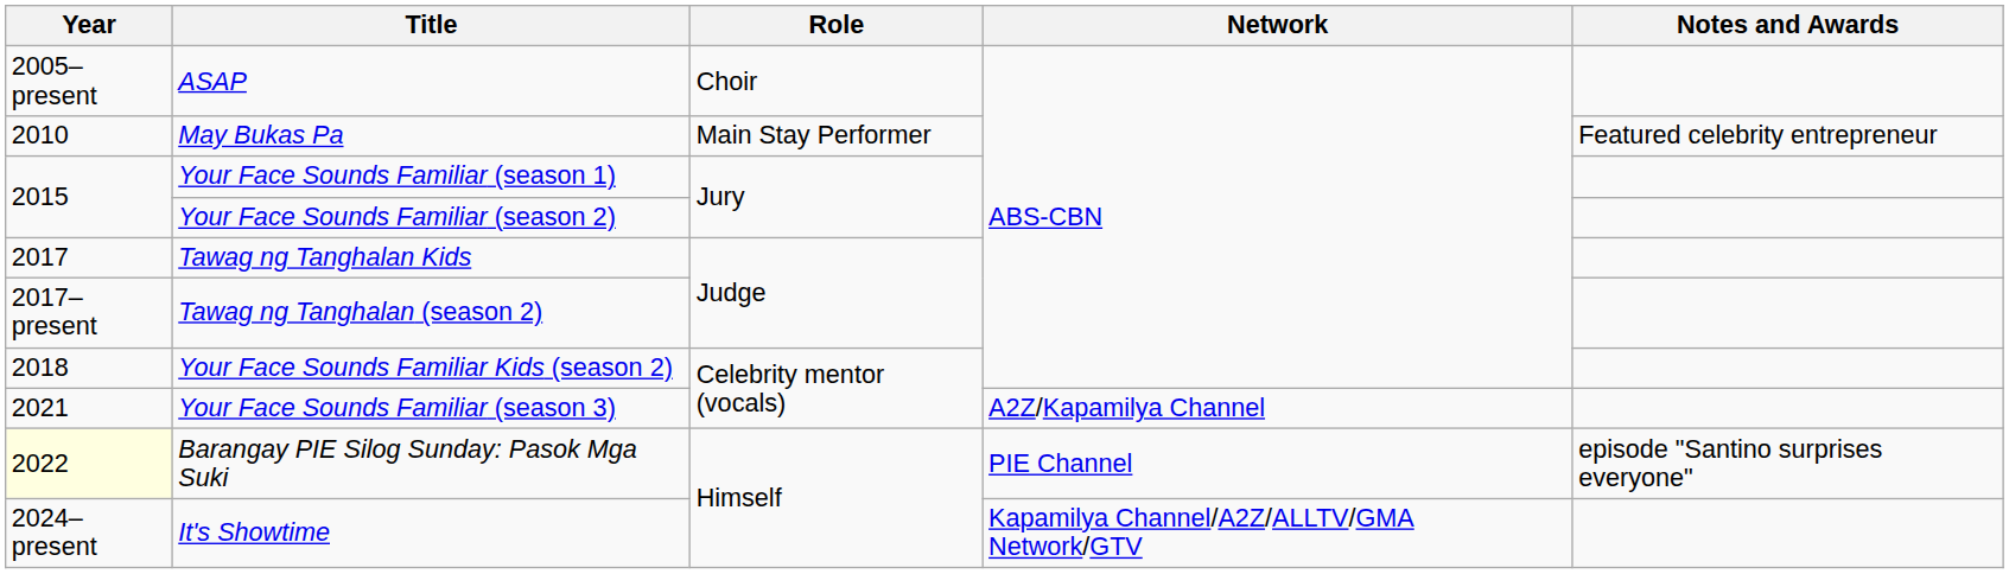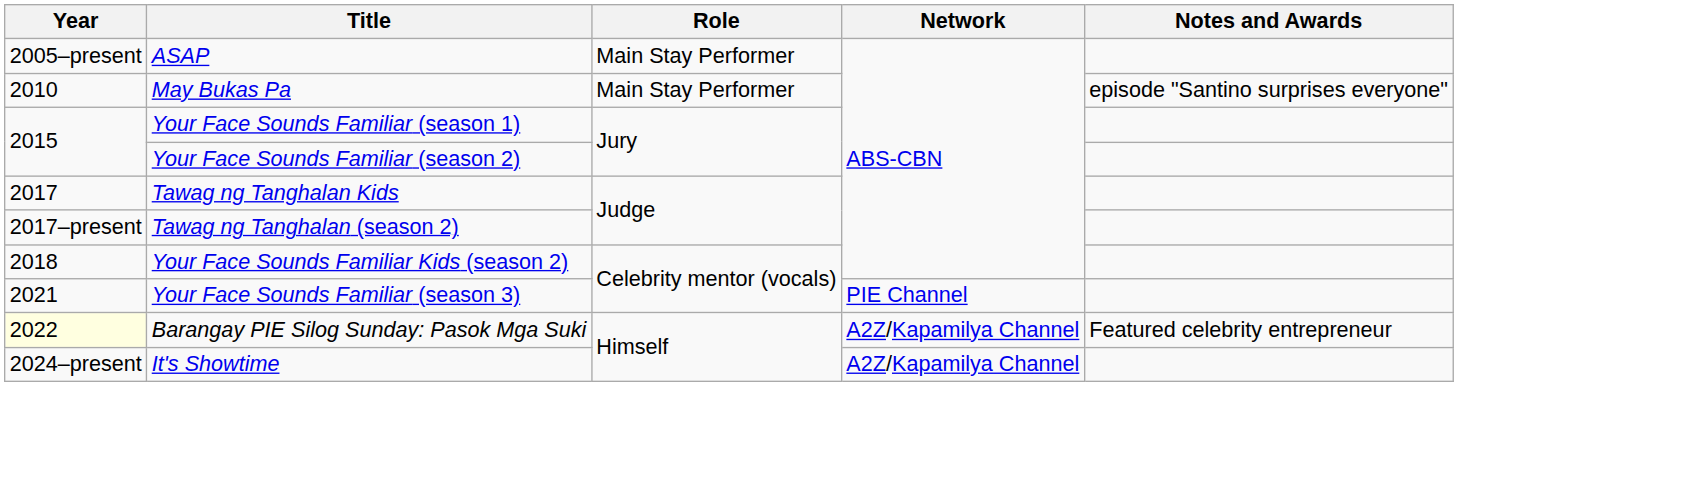ASAP | Role: Choir -> Main Stay Performer
May Bukas Pa | Notes and Awards: Featured celebrity entrepreneur -> episode "Santino surprises everyone"
Your Face Sounds Familiar (season 3) | Network: A2Z/Kapamilya Channel -> PIE Channel
Barangay PIE Silog Sunday: Pasok Mga Suki | Network: PIE Channel -> A2Z/Kapamilya Channel
Barangay PIE Silog Sunday: Pasok Mga Suki | Notes and Awards: episode "Santino surprises everyone" -> Featured celebrity entrepreneur
It's Showtime | Network: Kapamilya Channel/A2Z/ALLTV/GMA Network/GTV -> A2Z/Kapamilya Channel
